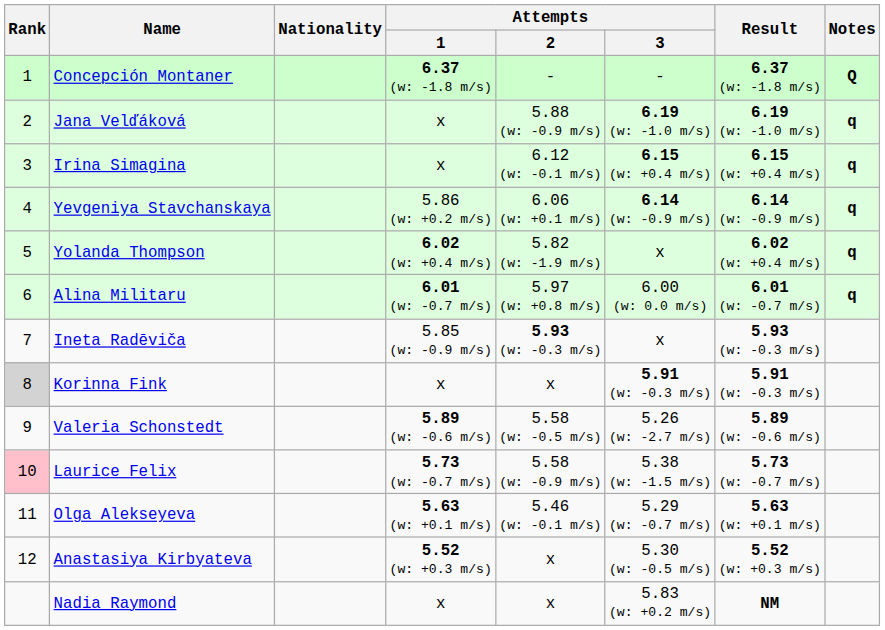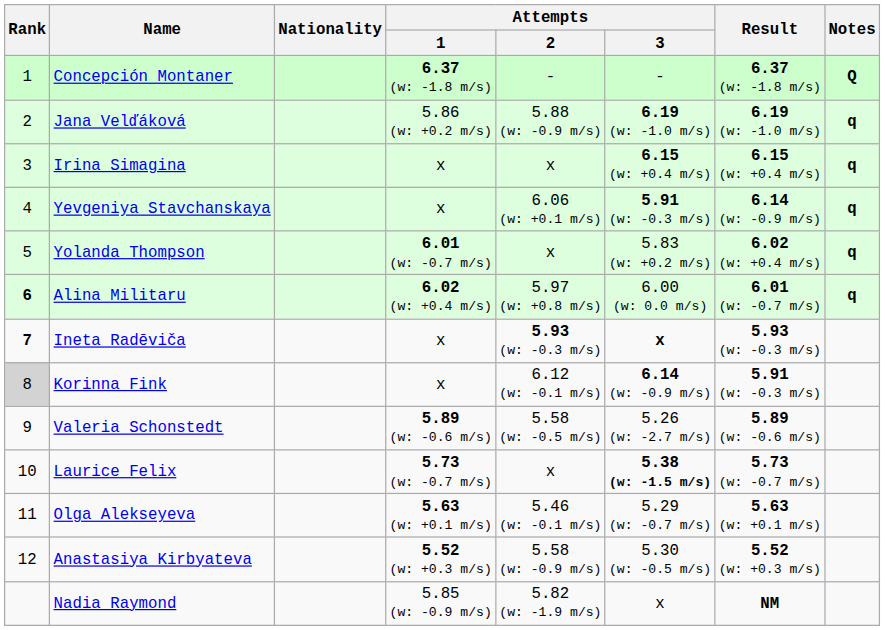Jana Velďáková | Attempts / 1: x -> 5.86 (w: +0.2 m/s)
Irina Simagina | Attempts / 2: 6.12 (w: -0.1 m/s) -> x
Yevgeniya Stavchanskaya | Attempts / 1: 5.86 (w: +0.2 m/s) -> x
Yevgeniya Stavchanskaya | Attempts / 3: 6.14 (w: -0.9 m/s) -> 5.91 (w: -0.3 m/s)
Yolanda Thompson | Attempts / 1: 6.02 (w: +0.4 m/s) -> 6.01 (w: -0.7 m/s)
Yolanda Thompson | Attempts / 2: 5.82 (w: -1.9 m/s) -> x
Yolanda Thompson | Attempts / 3: x -> 5.83 (w: +0.2 m/s)
Alina Militaru | Rank: normal -> bold
Alina Militaru | Attempts / 1: 6.01 (w: -0.7 m/s) -> 6.02 (w: +0.4 m/s)
Ineta Radēviča | Rank: normal -> bold
Ineta Radēviča | Attempts / 1: 5.85 (w: -0.9 m/s) -> x
Ineta Radēviča | Attempts / 3: normal -> bold
Korinna Fink | Attempts / 2: x -> 6.12 (w: -0.1 m/s)
Korinna Fink | Attempts / 3: 5.91 (w: -0.3 m/s) -> 6.14 (w: -0.9 m/s)
Laurice Felix | Rank: pink background -> no background
Laurice Felix | Attempts / 2: 5.58 (w: -0.9 m/s) -> x
Laurice Felix | Attempts / 3: normal -> bold
Anastasiya Kirbyateva | Attempts / 2: x -> 5.58 (w: -0.9 m/s)
Nadia Raymond | Attempts / 1: x -> 5.85 (w: -0.9 m/s)
Nadia Raymond | Attempts / 2: x -> 5.82 (w: -1.9 m/s)
Nadia Raymond | Attempts / 3: 5.83 (w: +0.2 m/s) -> x
